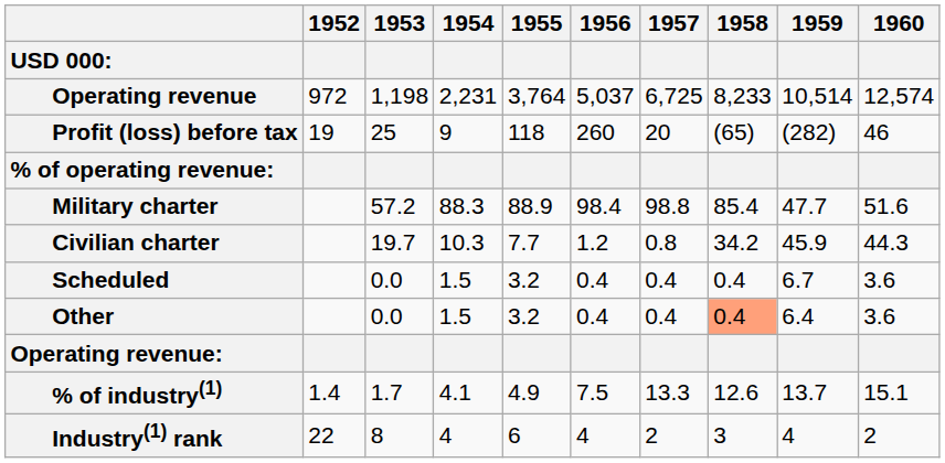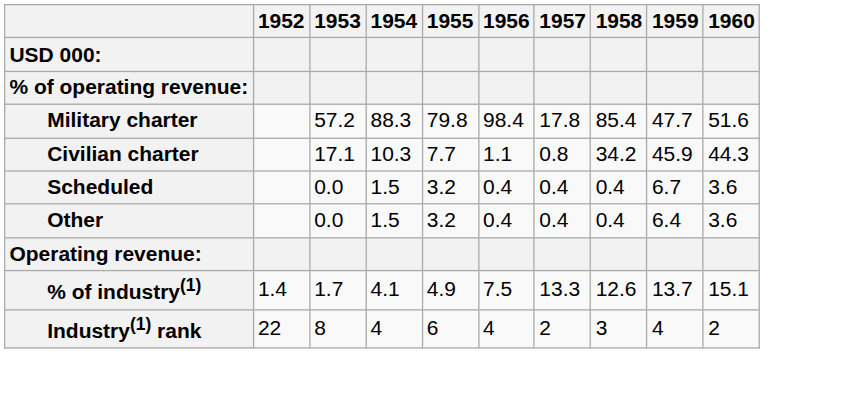- row: Operating revenue | 972 | 1,198 | 2,231 | 3,764 | 5,037 | 6,725 | 8,233 | 10,514 | 12,574
- row: Profit (loss) before tax | 19 | 25 | 9 | 118 | 260 | 20 | (65) | (282) | 46
Military charter | 1955: 88.9 -> 79.8
Military charter | 1957: 98.8 -> 17.8
Civilian charter | 1953: 19.7 -> 17.1
Civilian charter | 1956: 1.2 -> 1.1
Other | 1958: lightsalmon background -> no background
